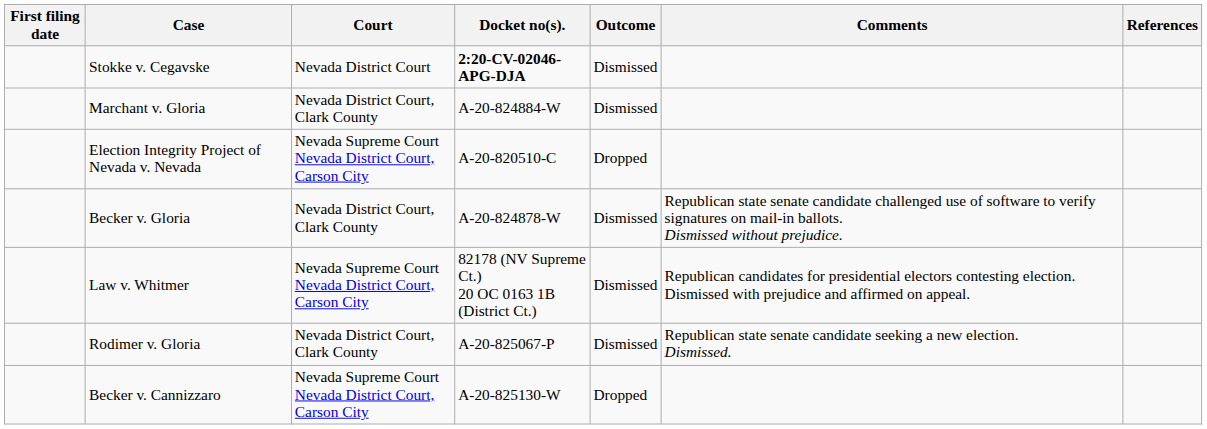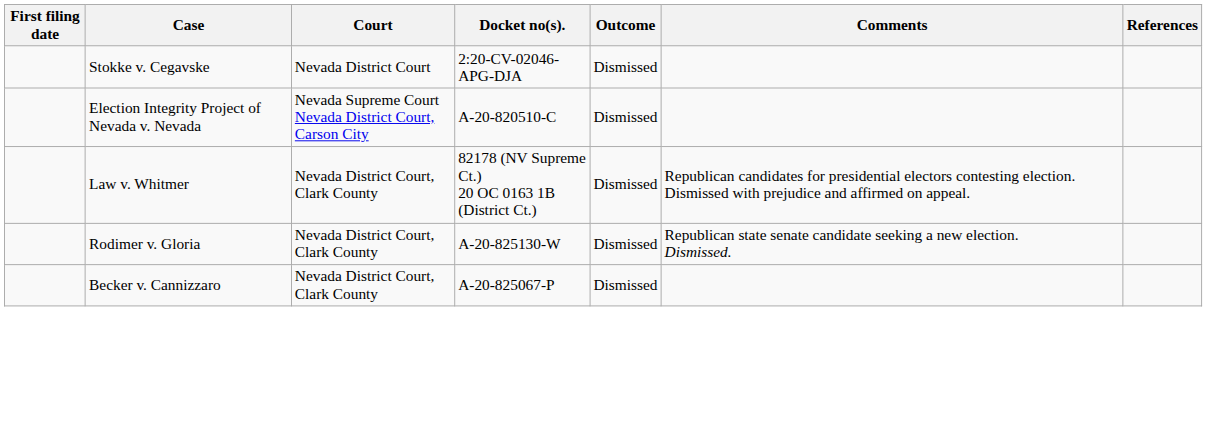Stokke v. Cegavske | Docket no(s).: bold -> normal
- row: Marchant v. Gloria | Nevada District Court, Clark County | A-20-824884-W | Dismissed
Election Integrity Project of Nevada v. Nevada | Outcome: Dropped -> Dismissed
- row: Becker v. Gloria | Nevada District Court, Clark County | A-20-824878-W | Dismissed | Republican state senate candidate challenged use of software to verify signatures on mail-in ballots. Dismissed without prejudice.
Law v. Whitmer | Court: Nevada Supreme Court Nevada District Court, Carson City -> Nevada District Court, Clark County
Rodimer v. Gloria | Docket no(s).: A-20-825067-P -> A-20-825130-W
Becker v. Cannizzaro | Court: Nevada Supreme Court Nevada District Court, Carson City -> Nevada District Court, Clark County
Becker v. Cannizzaro | Docket no(s).: A-20-825130-W -> A-20-825067-P
Becker v. Cannizzaro | Outcome: Dropped -> Dismissed
